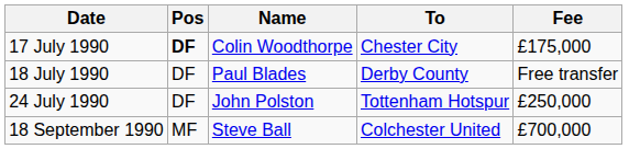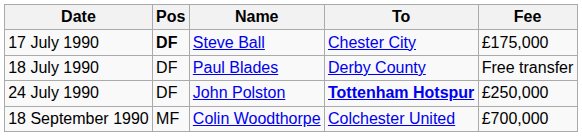17 July 1990 | Name: Colin Woodthorpe -> Steve Ball
24 July 1990 | To: normal -> bold
18 September 1990 | Name: Steve Ball -> Colin Woodthorpe
